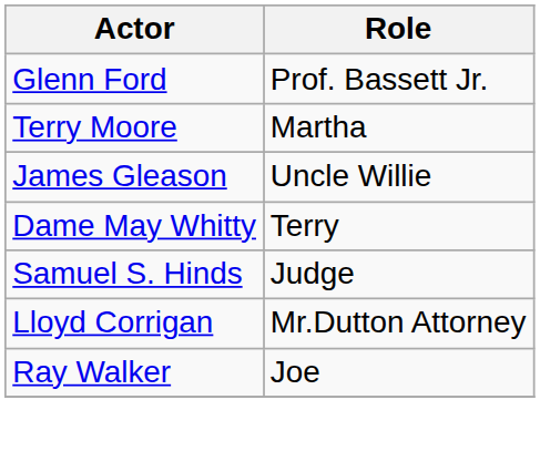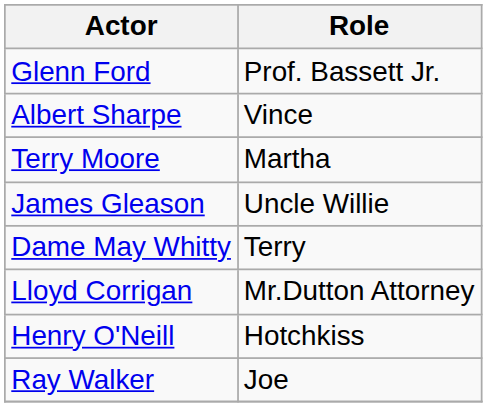+ row: Albert Sharpe | Vince
- row: Samuel S. Hinds | Judge
+ row: Henry O'Neill | Hotchkiss
